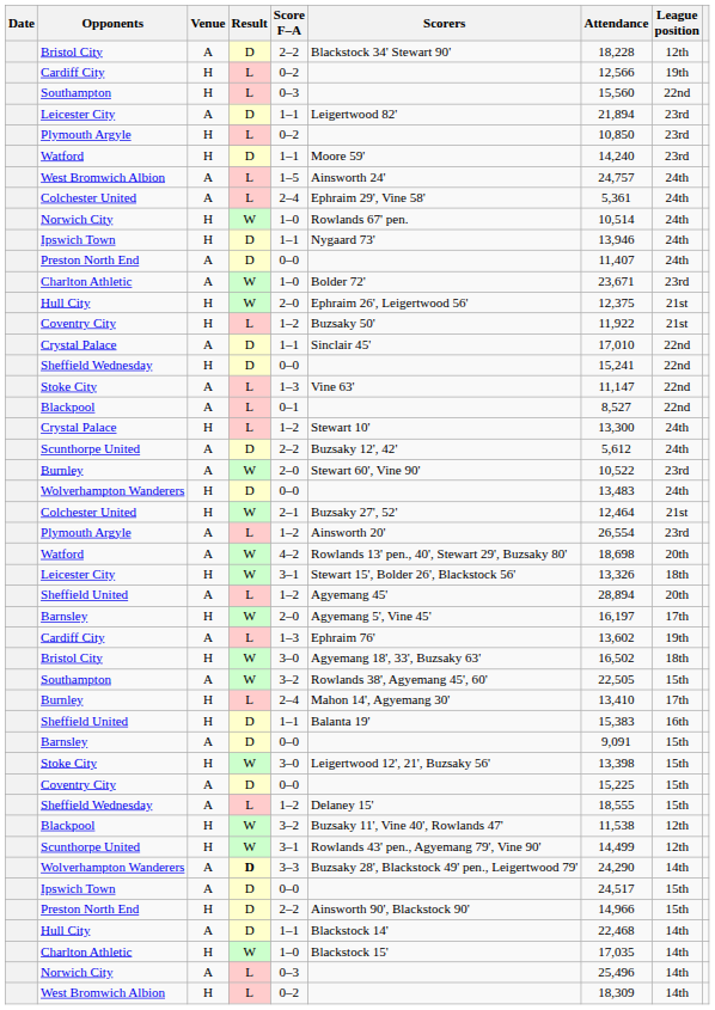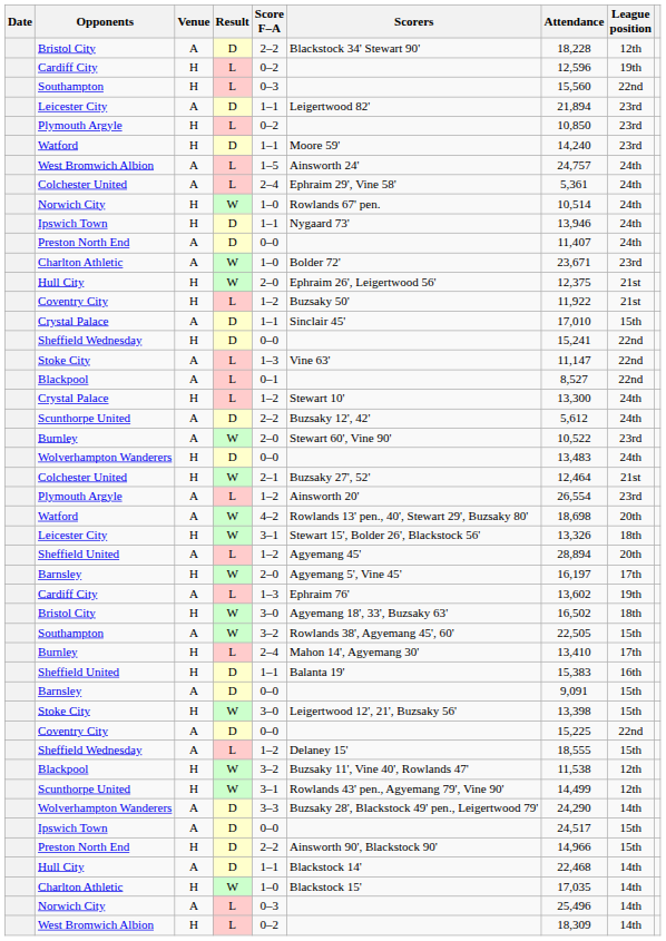Cardiff City / H | Attendance: 12,566 -> 12,596
Crystal Palace / A | League position: 22nd -> 15th
Coventry City / A | League position: 15th -> 22nd
Wolverhampton Wanderers / A | Result: bold -> normal
